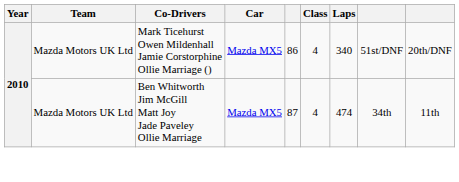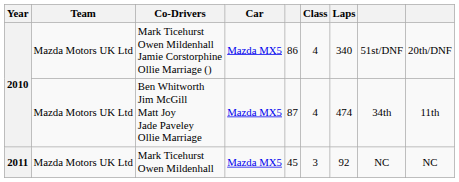+ row: 2011 | Mazda Motors UK Ltd | Mark Ticehurst Owen Mildenhall | Mazda MX5 | 45 | 3 | 92 | NC | NC
